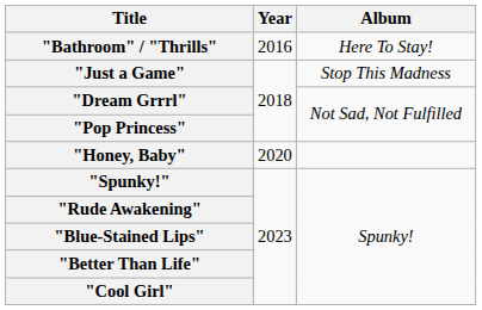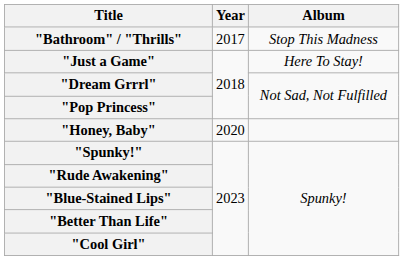"Bathroom" / "Thrills" | Year: 2016 -> 2017
"Bathroom" / "Thrills" | Album: Here To Stay! -> Stop This Madness
"Just a Game" | Album: Stop This Madness -> Here To Stay!
